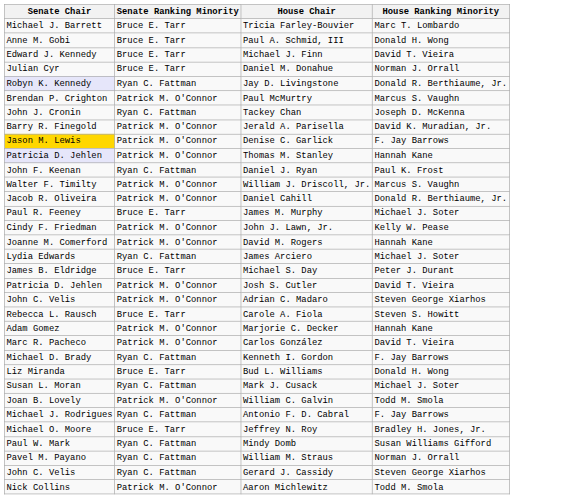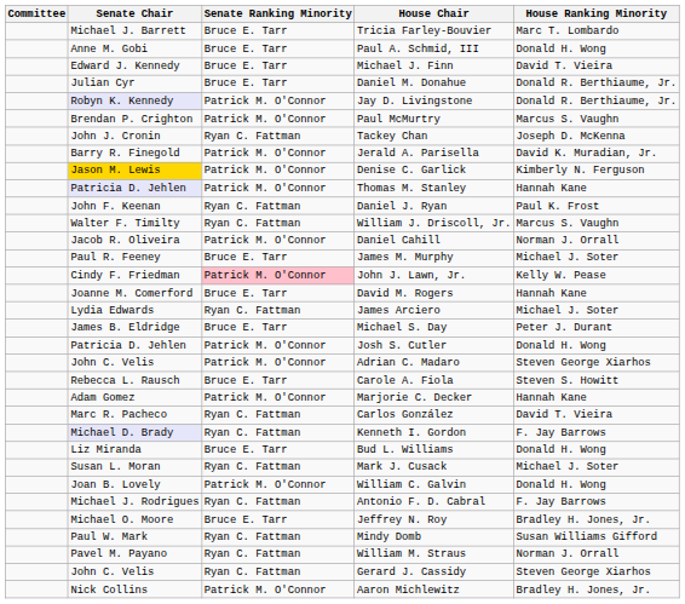+ column: Committee
Daniel M. Donahue | House Ranking Minority: Norman J. Orrall -> Donald R. Berthiaume, Jr.
Jay D. Livingstone | Senate Ranking Minority: Ryan C. Fattman -> Patrick M. O'Connor
Denise C. Garlick | House Ranking Minority: F. Jay Barrows -> Kimberly N. Ferguson
William J. Driscoll, Jr. | Senate Ranking Minority: Patrick M. O'Connor -> Ryan C. Fattman
Daniel Cahill | House Ranking Minority: Donald R. Berthiaume, Jr. -> Norman J. Orrall
John J. Lawn, Jr. | Senate Ranking Minority: no background -> pink background
David M. Rogers | Senate Ranking Minority: Patrick M. O'Connor -> Bruce E. Tarr
Josh S. Cutler | House Ranking Minority: David T. Vieira -> Donald H. Wong
Carlos González | Senate Ranking Minority: Patrick M. O'Connor -> Ryan C. Fattman
Kenneth I. Gordon | Senate Chair: no background -> lavender background
William C. Galvin | House Ranking Minority: Todd M. Smola -> Donald H. Wong
Aaron Michlewitz | House Ranking Minority: Todd M. Smola -> Bradley H. Jones, Jr.
